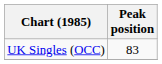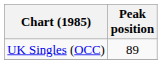UK Singles (OCC) | Peak position: 83 -> 89
